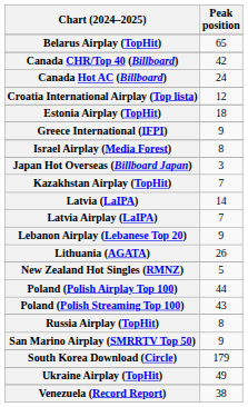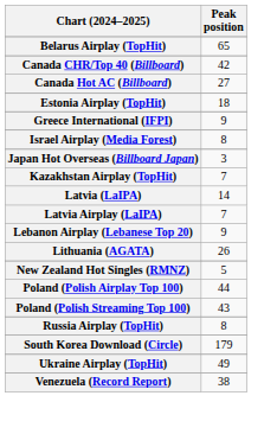Canada Hot AC (Billboard) | Peak position: 24 -> 27
- row: Croatia International Airplay (Top lista) | 12
- row: San Marino Airplay (SMRRTV Top 50) | 9
